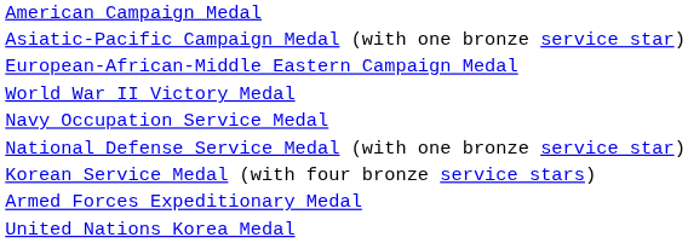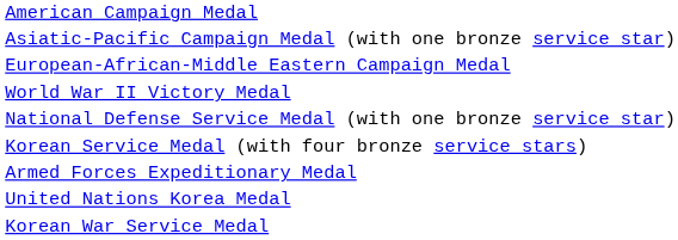- row: Navy Occupation Service Medal
+ row: Korean War Service Medal
